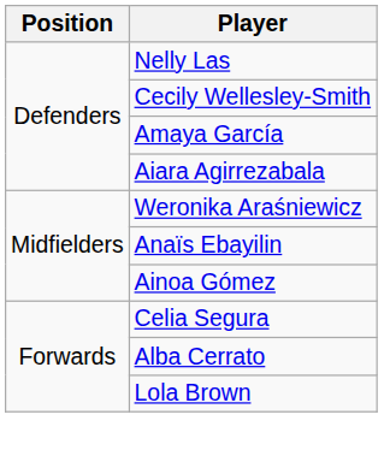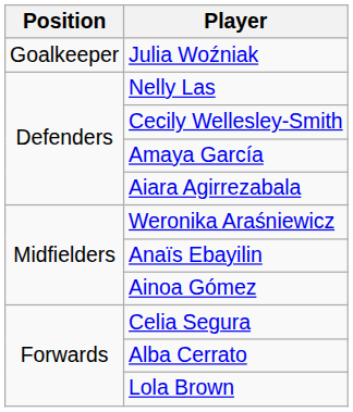+ row: Goalkeeper | Julia Woźniak
